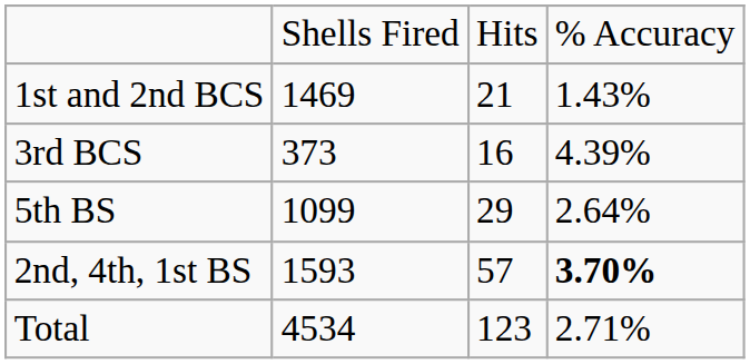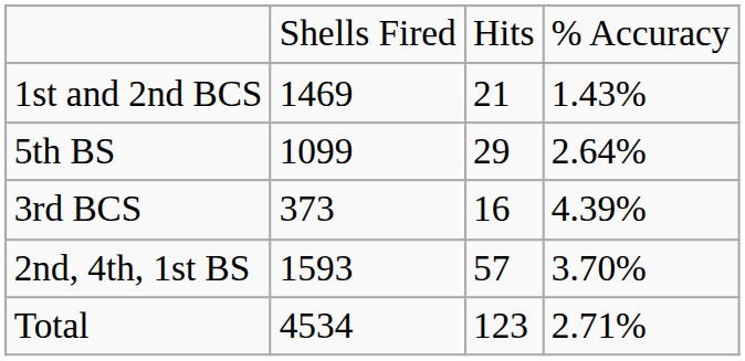rows swapped: 3rd BCS <-> 5th BS
2nd, 4th, 1st BS | column 4: bold -> normal
